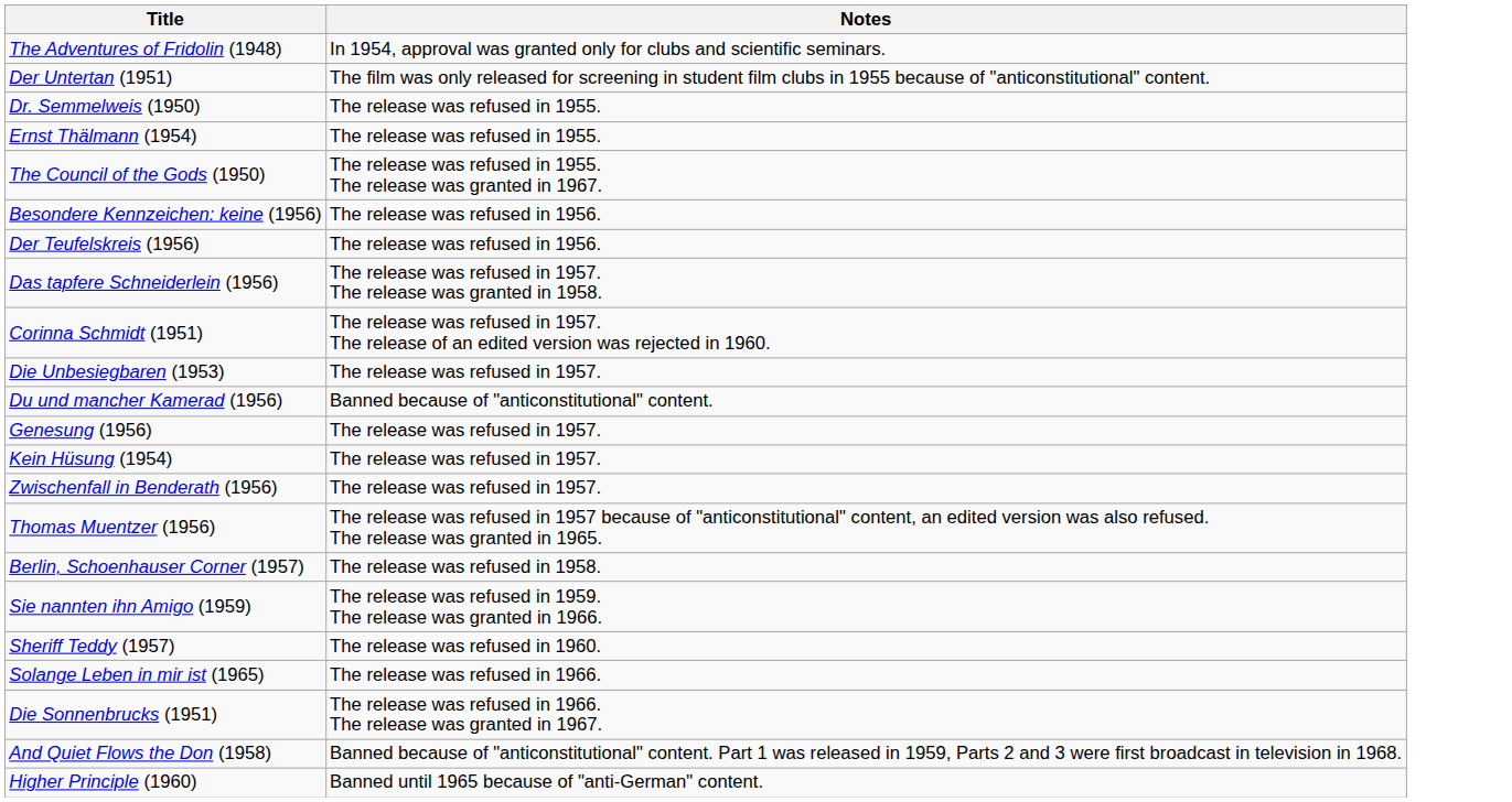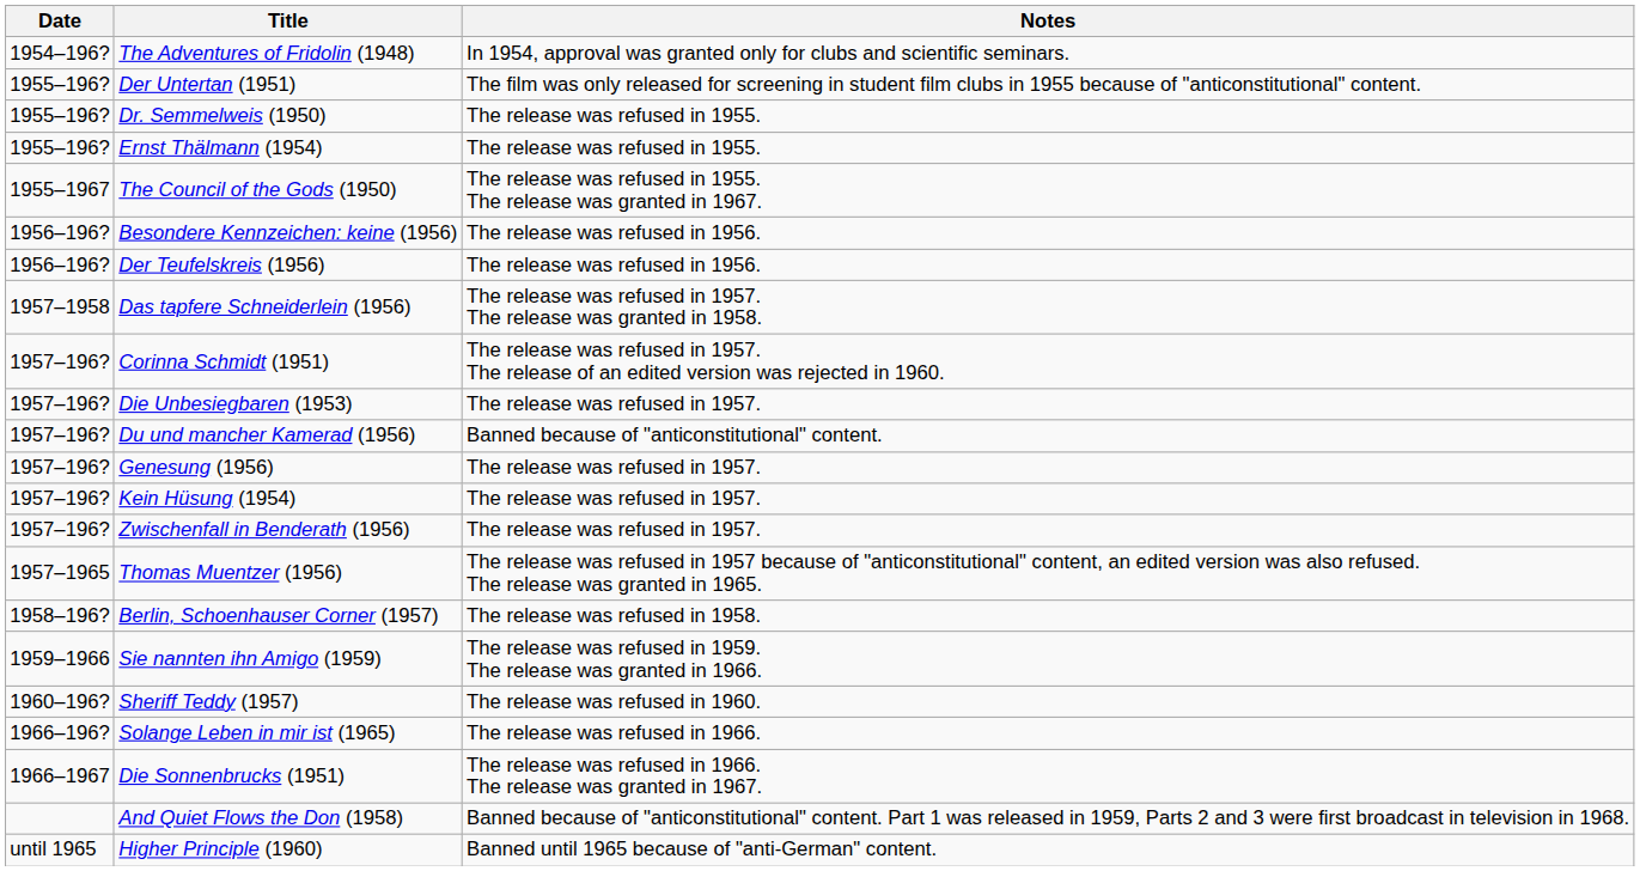+ column: Date | 1954–196? | 1955–196? | 1955–196? | 1955–196? | 1955–1967 | 1956–196? | 1956–196? | 1957–1958 | 1957–196? | 1957–196? | 1957–196? | 1957–196? | 1957–196? | 1957–196? | 1957–1965 | 1958–196? | 1959–1966 | 1960–196? | 1966–196? | 1966–1967 | until 1965
